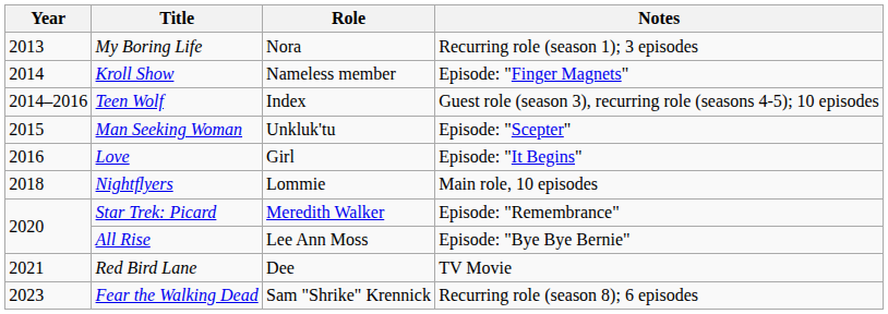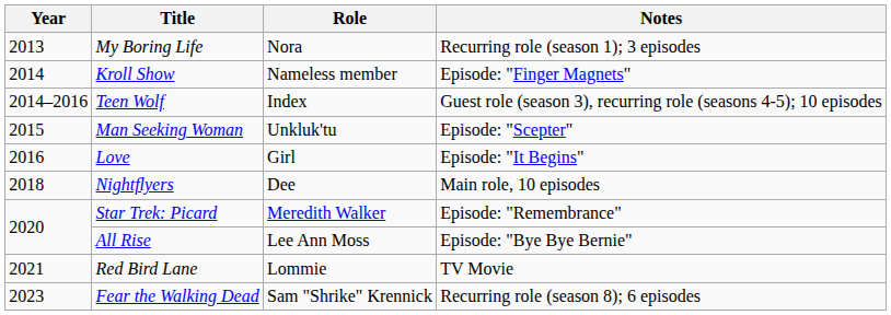Nightflyers | Role: Lommie -> Dee
Red Bird Lane | Role: Dee -> Lommie
